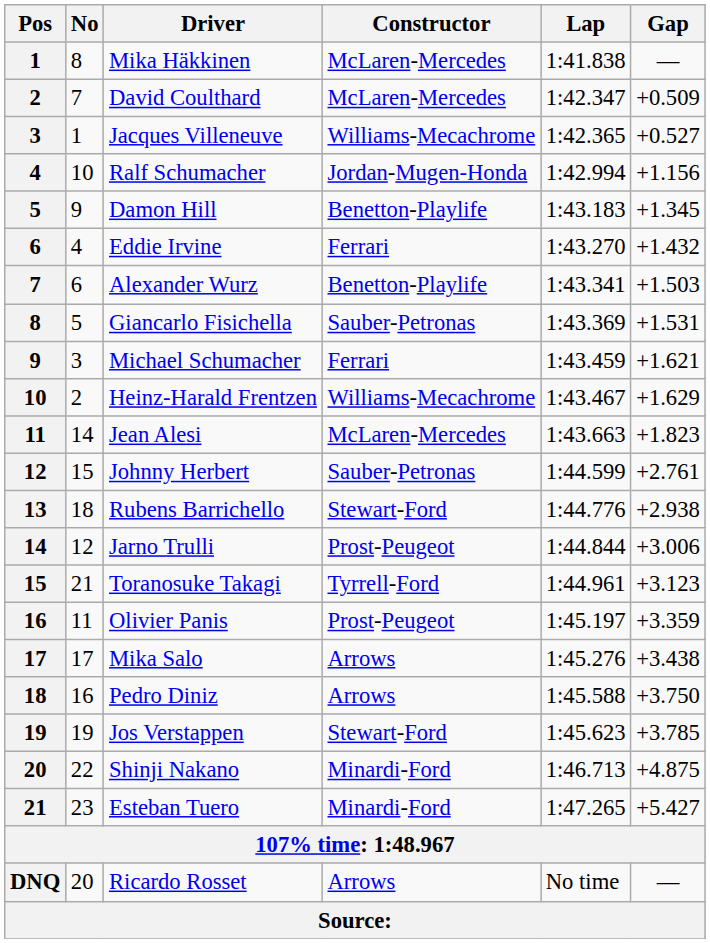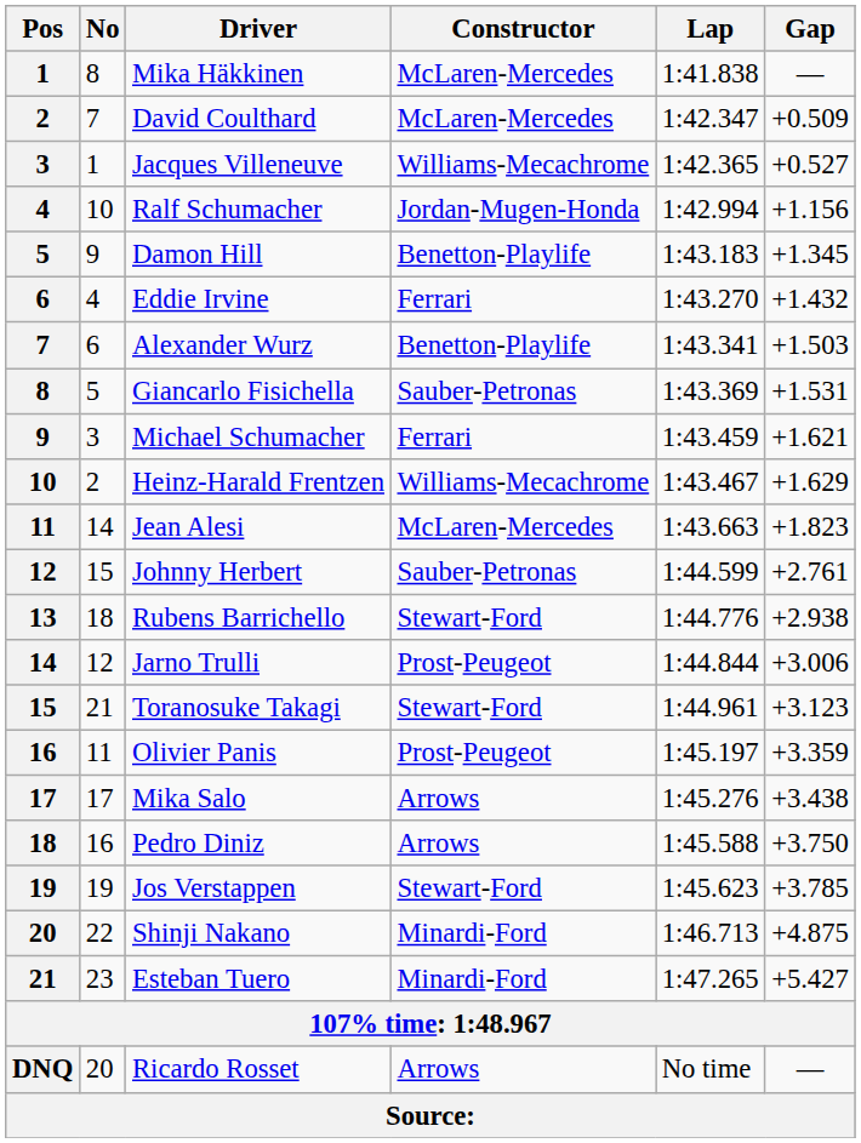Toranosuke Takagi | Constructor: Tyrrell-Ford -> Stewart-Ford
